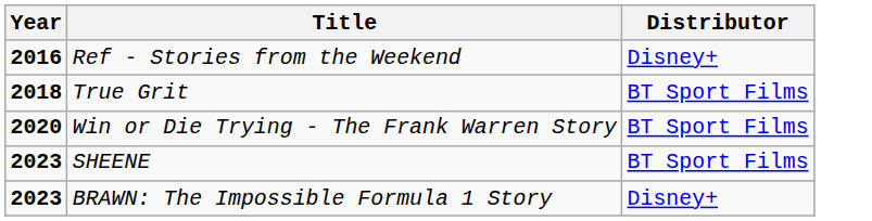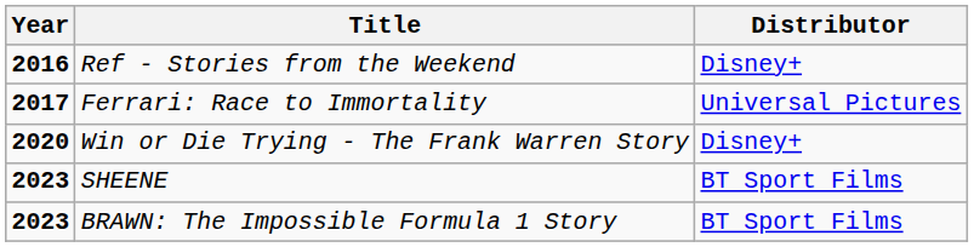+ row: 2017 | Ferrari: Race to Immortality | Universal Pictures
- row: 2018 | True Grit | BT Sport Films
Win or Die Trying - The Frank Warren Story | Distributor: BT Sport Films -> Disney+
BRAWN: The Impossible Formula 1 Story | Distributor: Disney+ -> BT Sport Films
